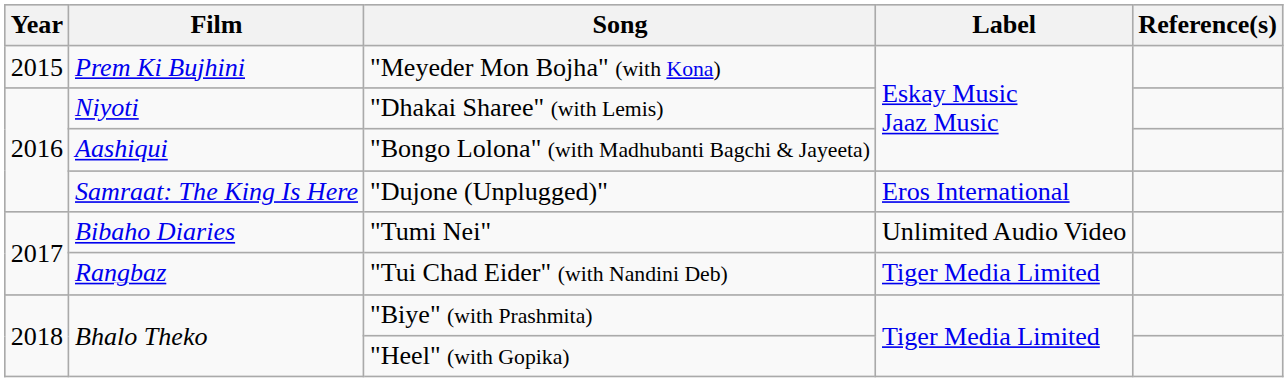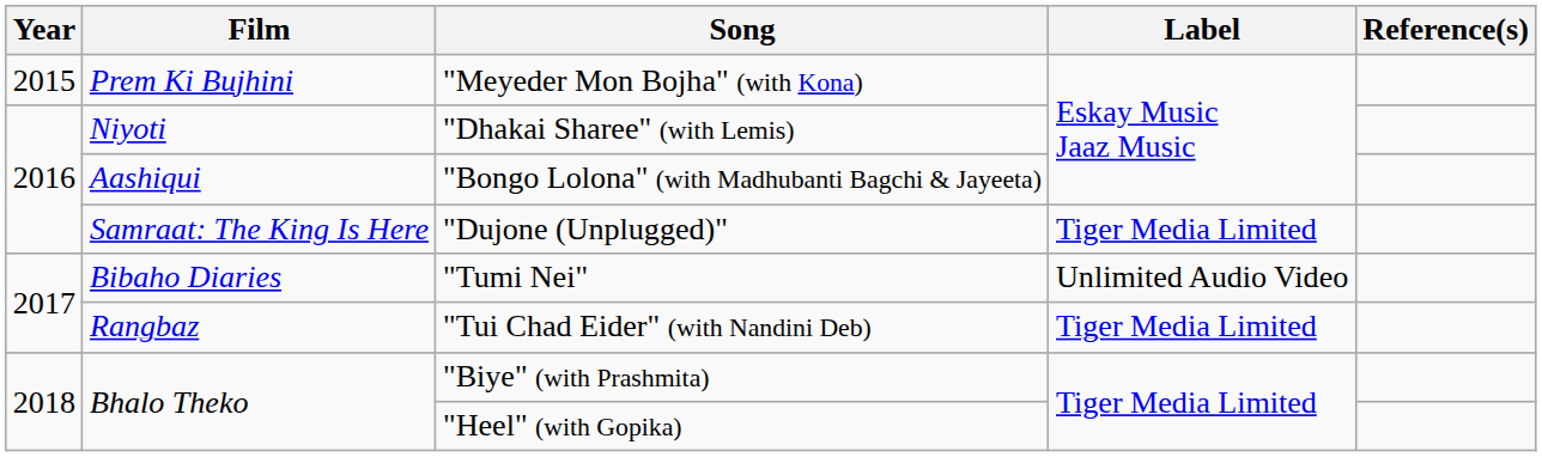"Dujone (Unplugged)" | Label: Eros International -> Tiger Media Limited
